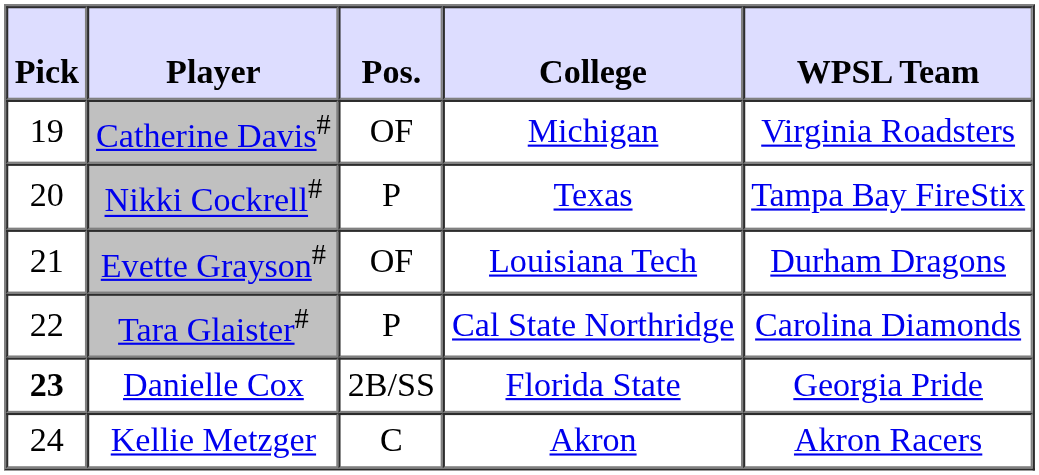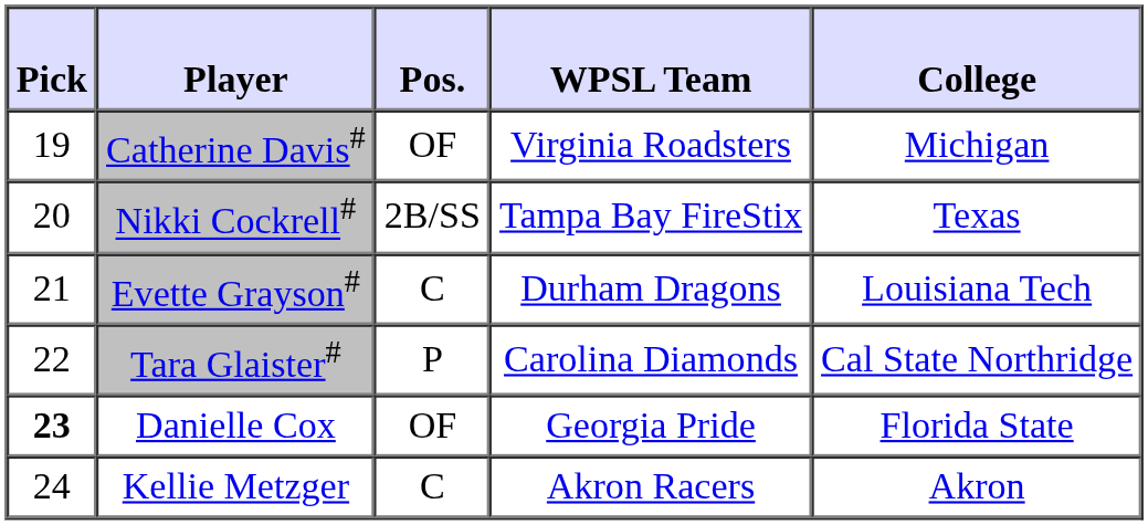columns swapped: WPSL Team <-> College
Nikki Cockrell# | Pos.: P -> 2B/SS
Evette Grayson# | Pos.: OF -> C
Danielle Cox | Pos.: 2B/SS -> OF
